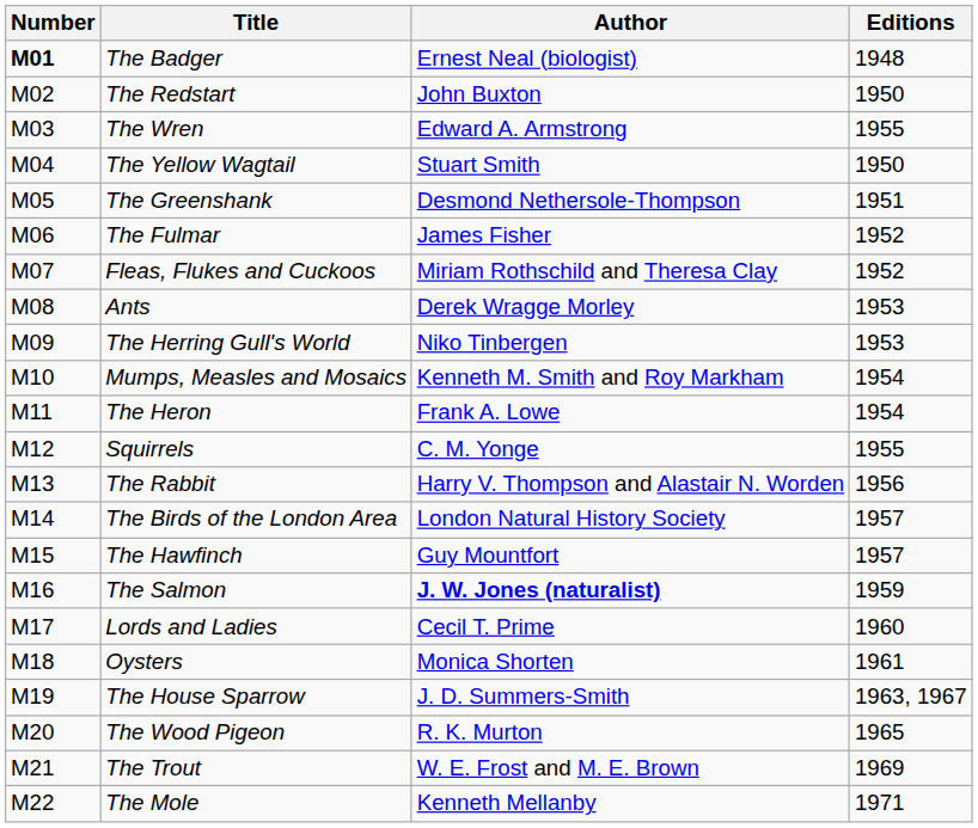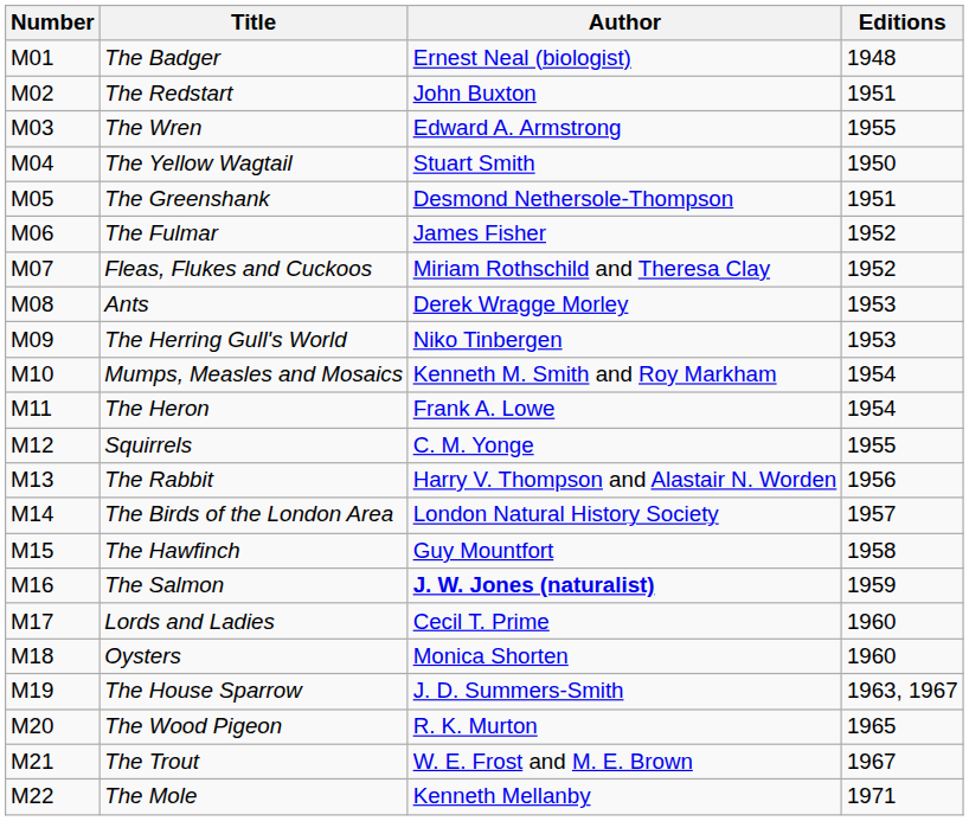The Badger | Number: bold -> normal
The Redstart | Editions: 1950 -> 1951
The Hawfinch | Editions: 1957 -> 1958
Oysters | Editions: 1961 -> 1960
The Trout | Editions: 1969 -> 1967
